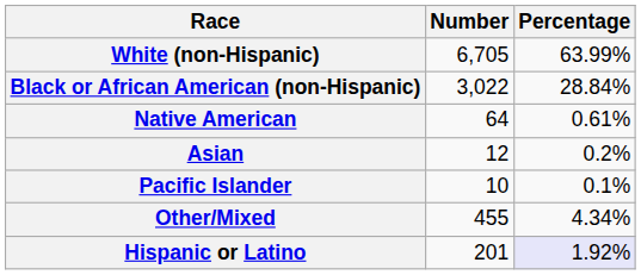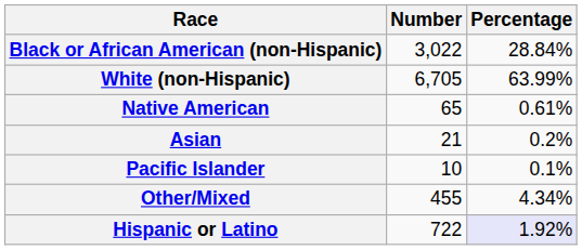rows swapped: White (non-Hispanic) <-> Black or African American (non-Hispanic)
Native American | Number: 64 -> 65
Asian | Number: 12 -> 21
Hispanic or Latino | Number: 201 -> 722
